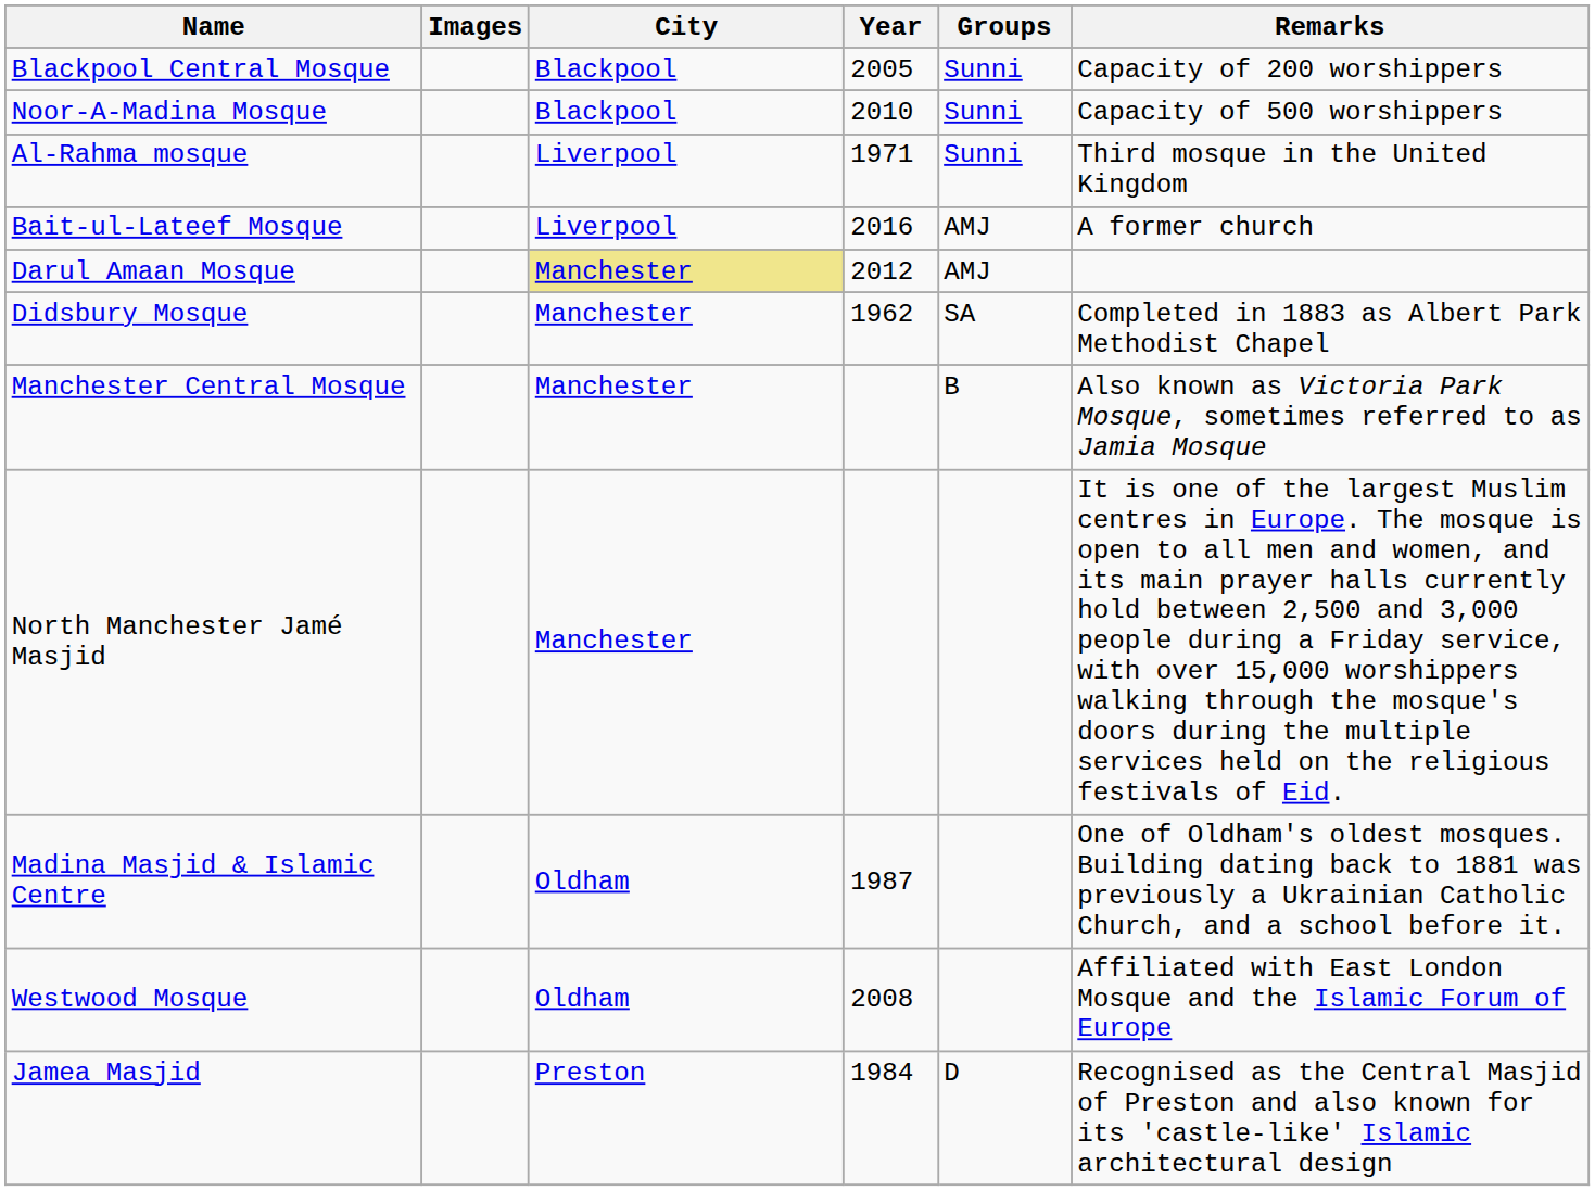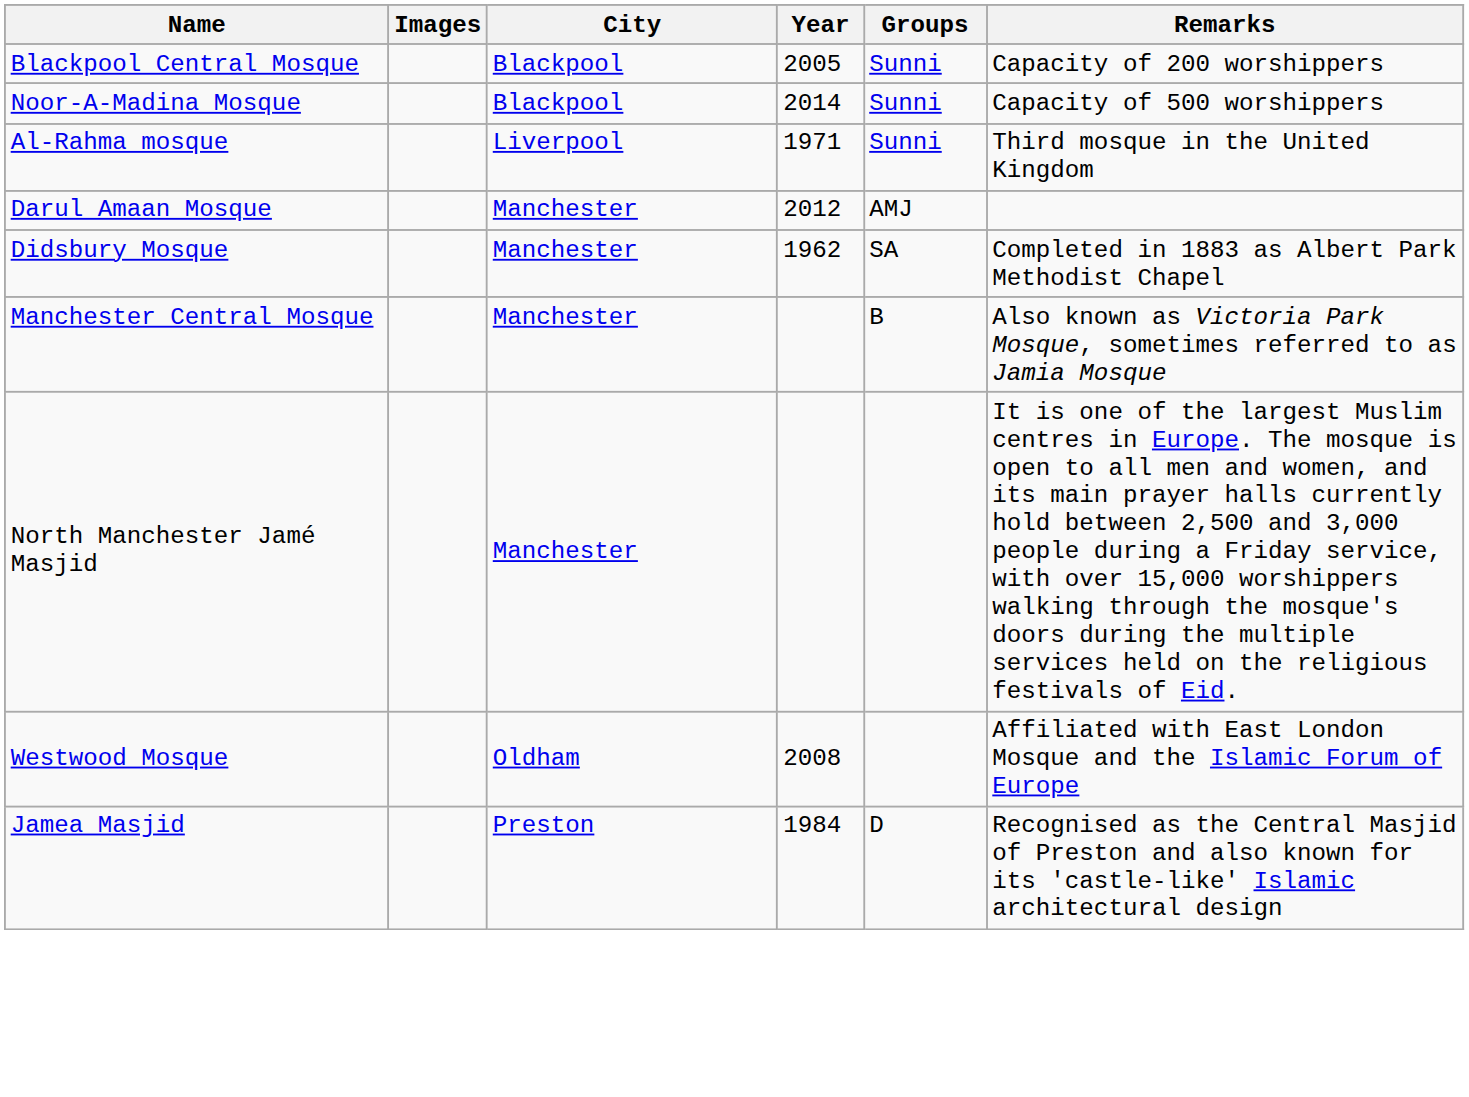Noor-A-Madina Mosque | Year: 2010 -> 2014
- row: Bait-ul-Lateef Mosque | Liverpool | 2016 | AMJ | A former church
Darul Amaan Mosque | City: khaki background -> no background
- row: Madina Masjid & Islamic Centre | Oldham | 1987 | One of Oldham's oldest mosques. Building dating back to 1881 was previously a Ukrainian Catholic Church, and a school before it.
